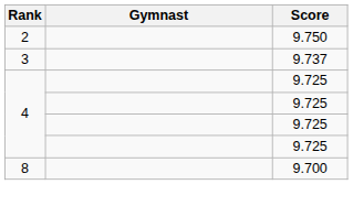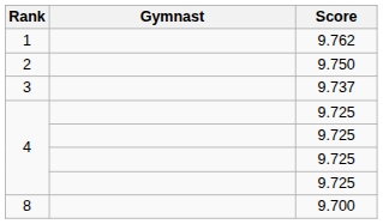+ row: 1 | 9.762
